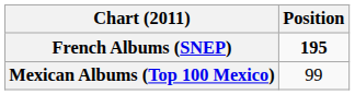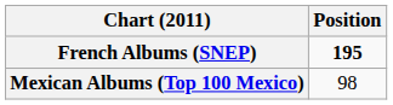Mexican Albums (Top 100 Mexico) | Position: 99 -> 98
